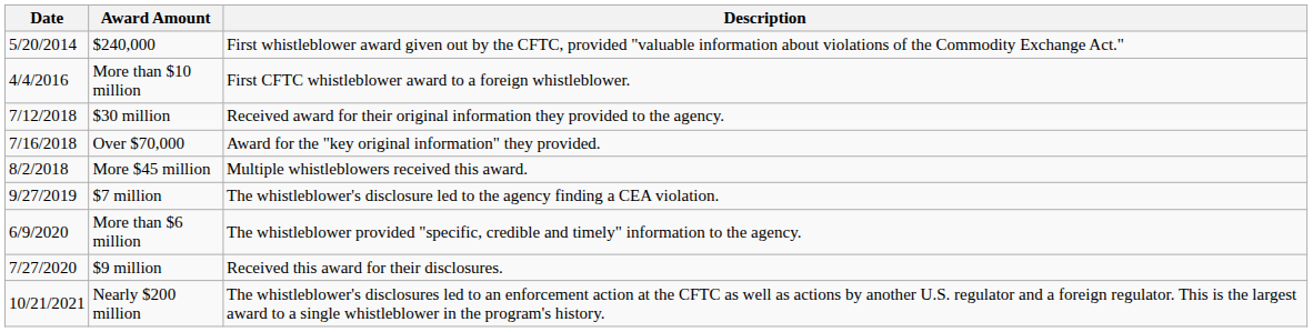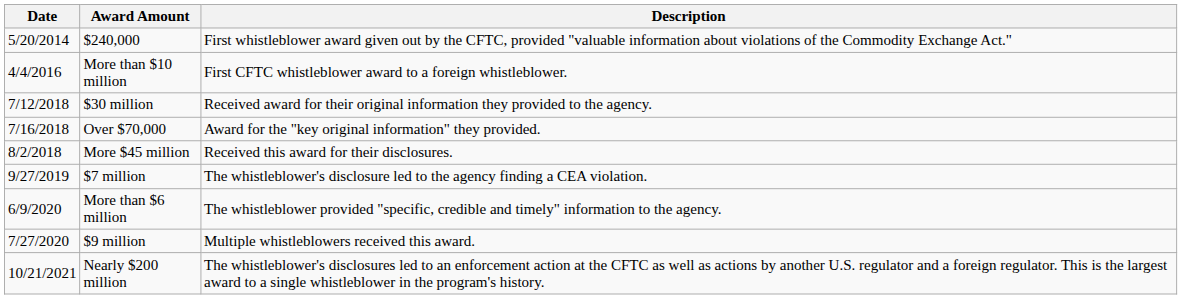More $45 million | Description: Multiple whistleblowers received this award. -> Received this award for their disclosures.
$9 million | Description: Received this award for their disclosures. -> Multiple whistleblowers received this award.
